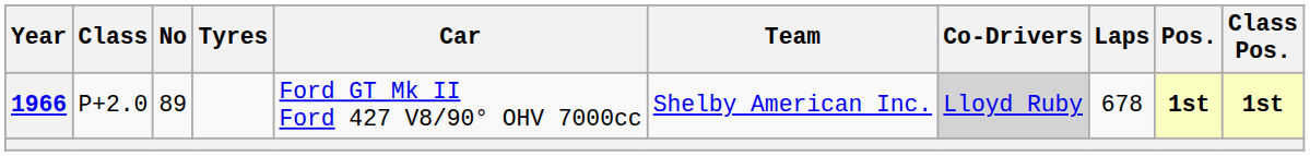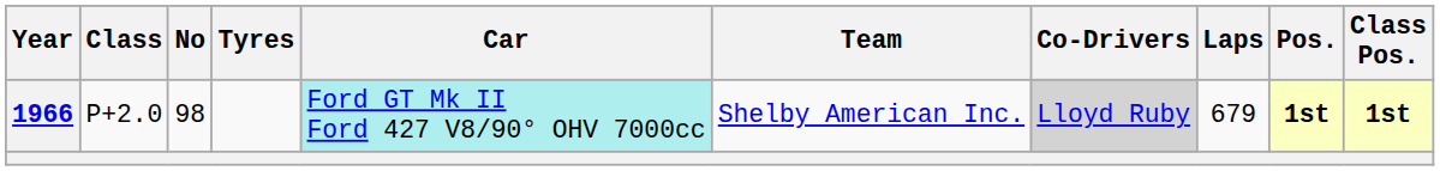1966 | No: 89 -> 98
1966 | Car: no background -> paleturquoise background
1966 | Laps: 678 -> 679
